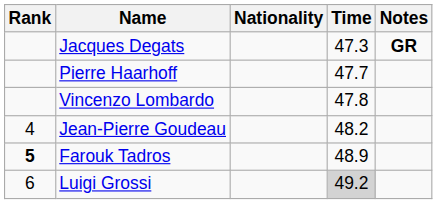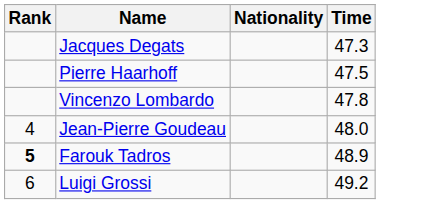- column: Notes | GR
Pierre Haarhoff | Time: 47.7 -> 47.5
Jean-Pierre Goudeau | Time: 48.2 -> 48.0
Luigi Grossi | Time: lightgrey background -> no background
